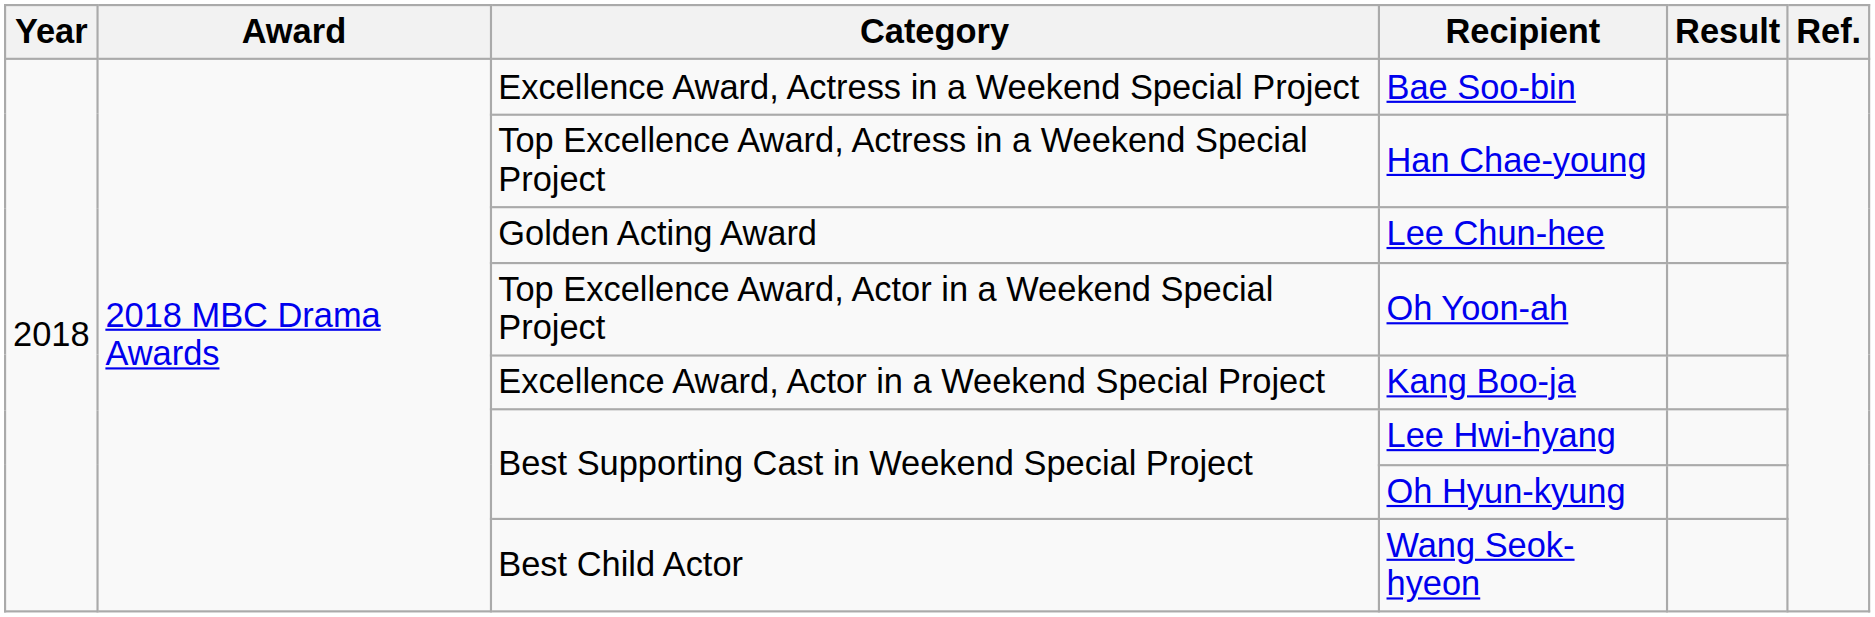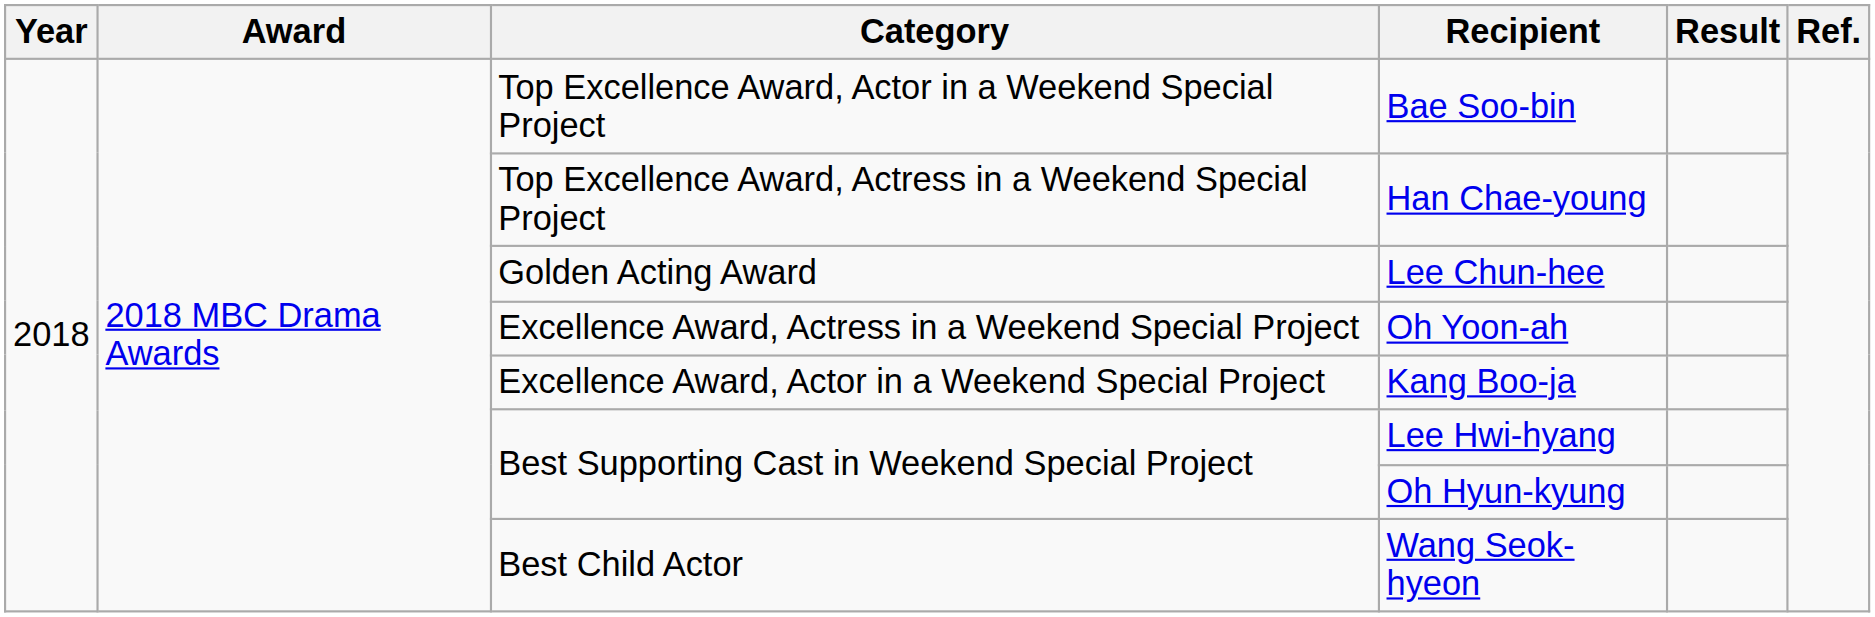Bae Soo-bin | Category: Excellence Award, Actress in a Weekend Special Project -> Top Excellence Award, Actor in a Weekend Special Project
Oh Yoon-ah | Category: Top Excellence Award, Actor in a Weekend Special Project -> Excellence Award, Actress in a Weekend Special Project
